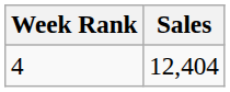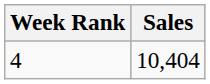4 | Sales: 12,404 -> 10,404
